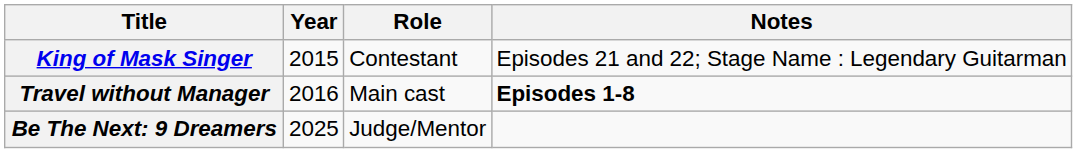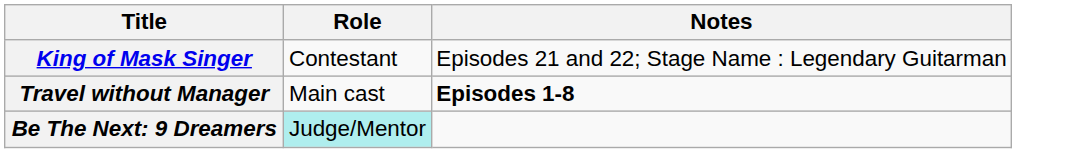- column: Year | 2015 | 2016 | 2025
Be The Next: 9 Dreamers | Role: no background -> paleturquoise background
